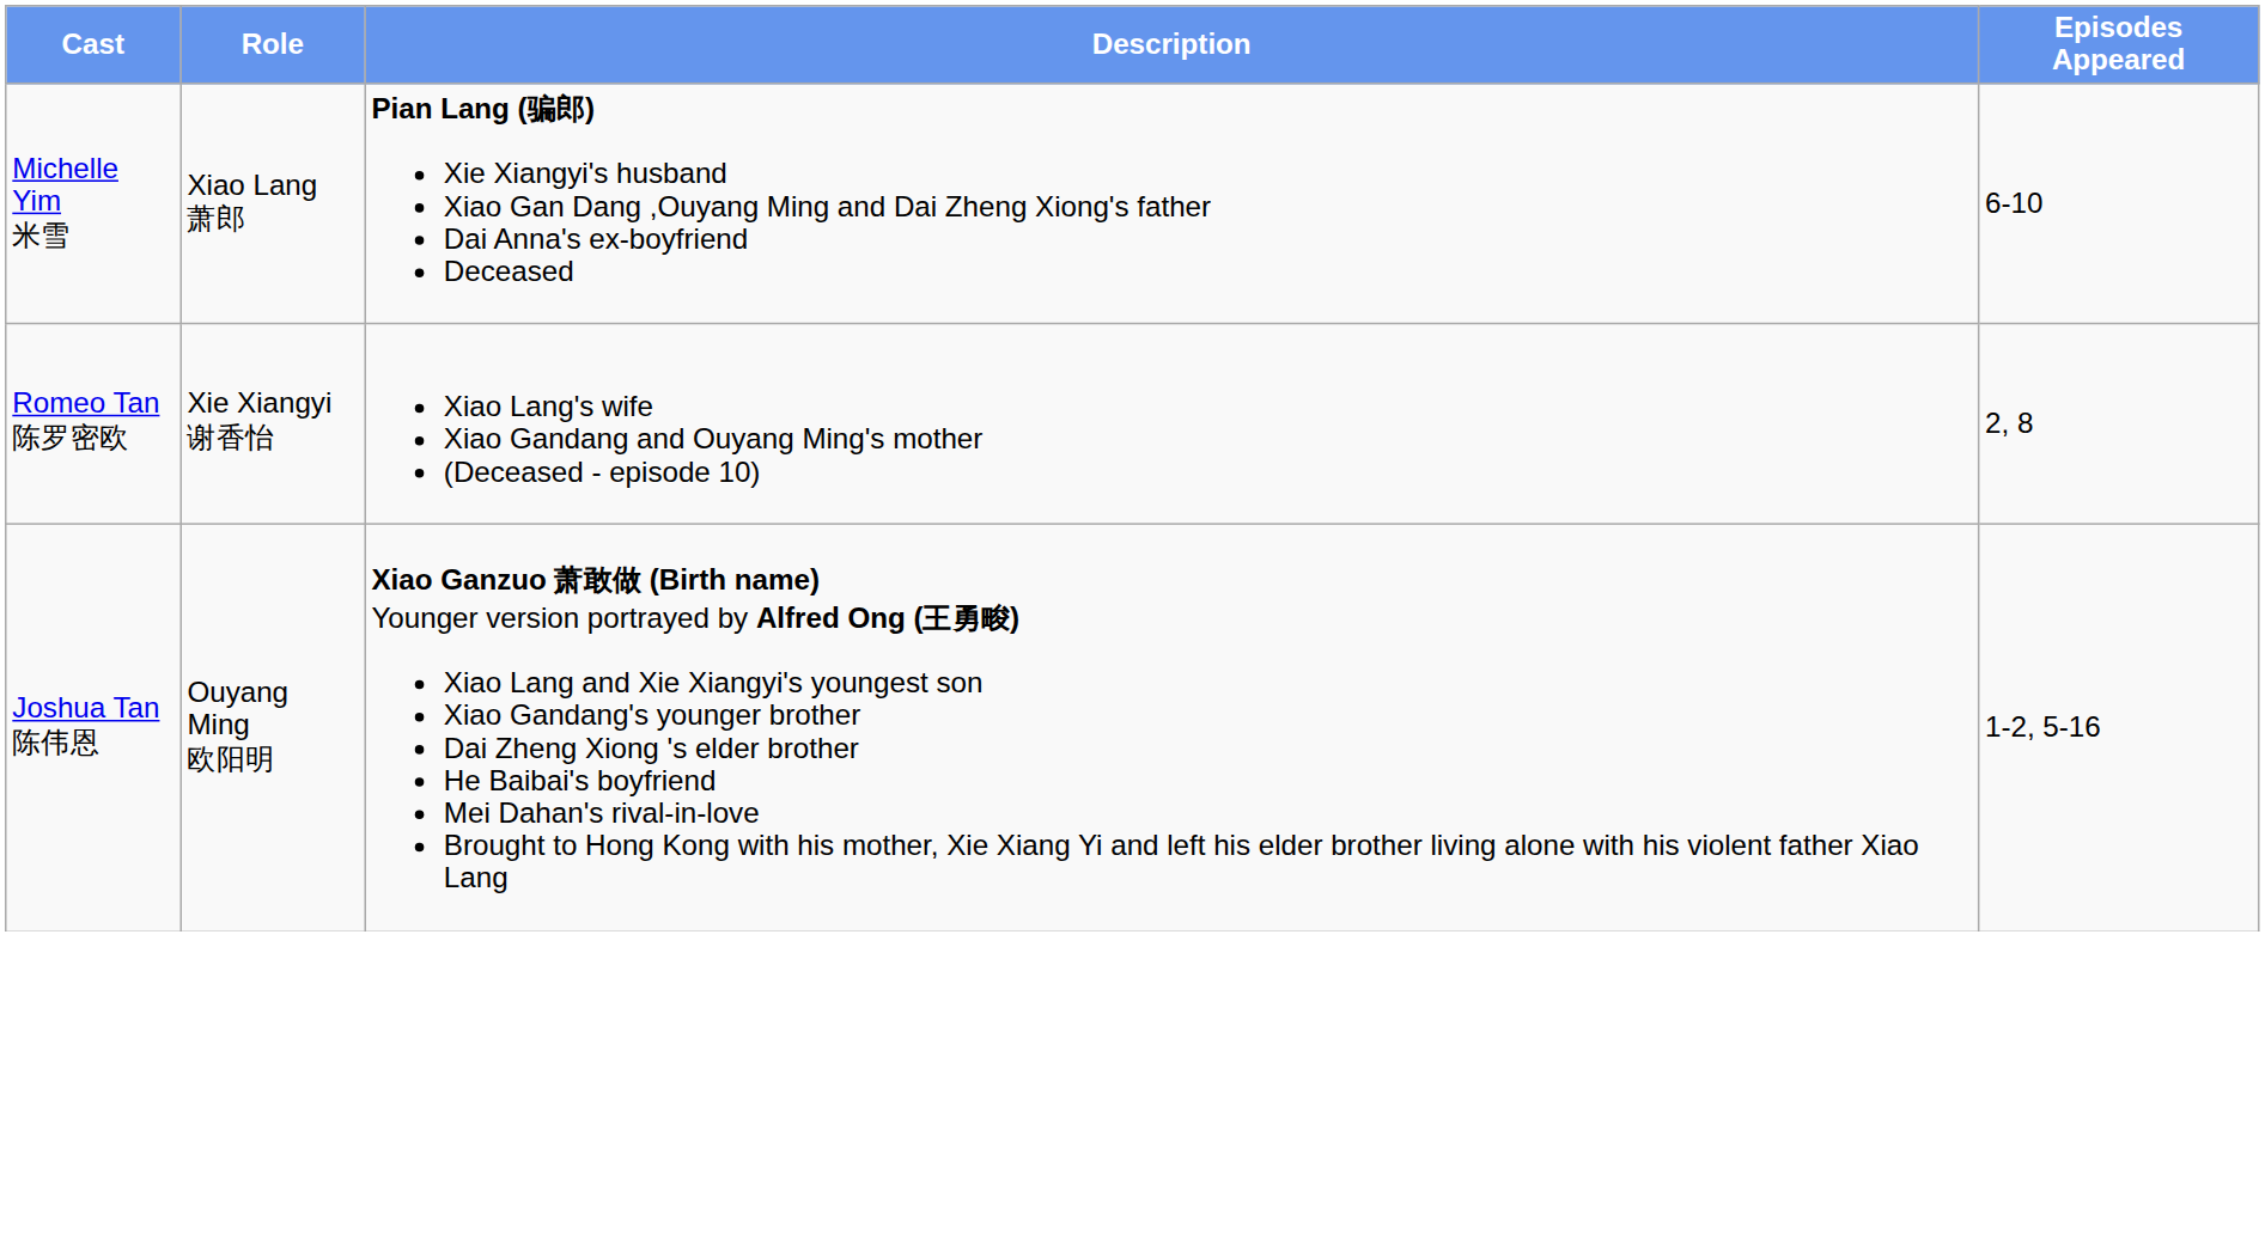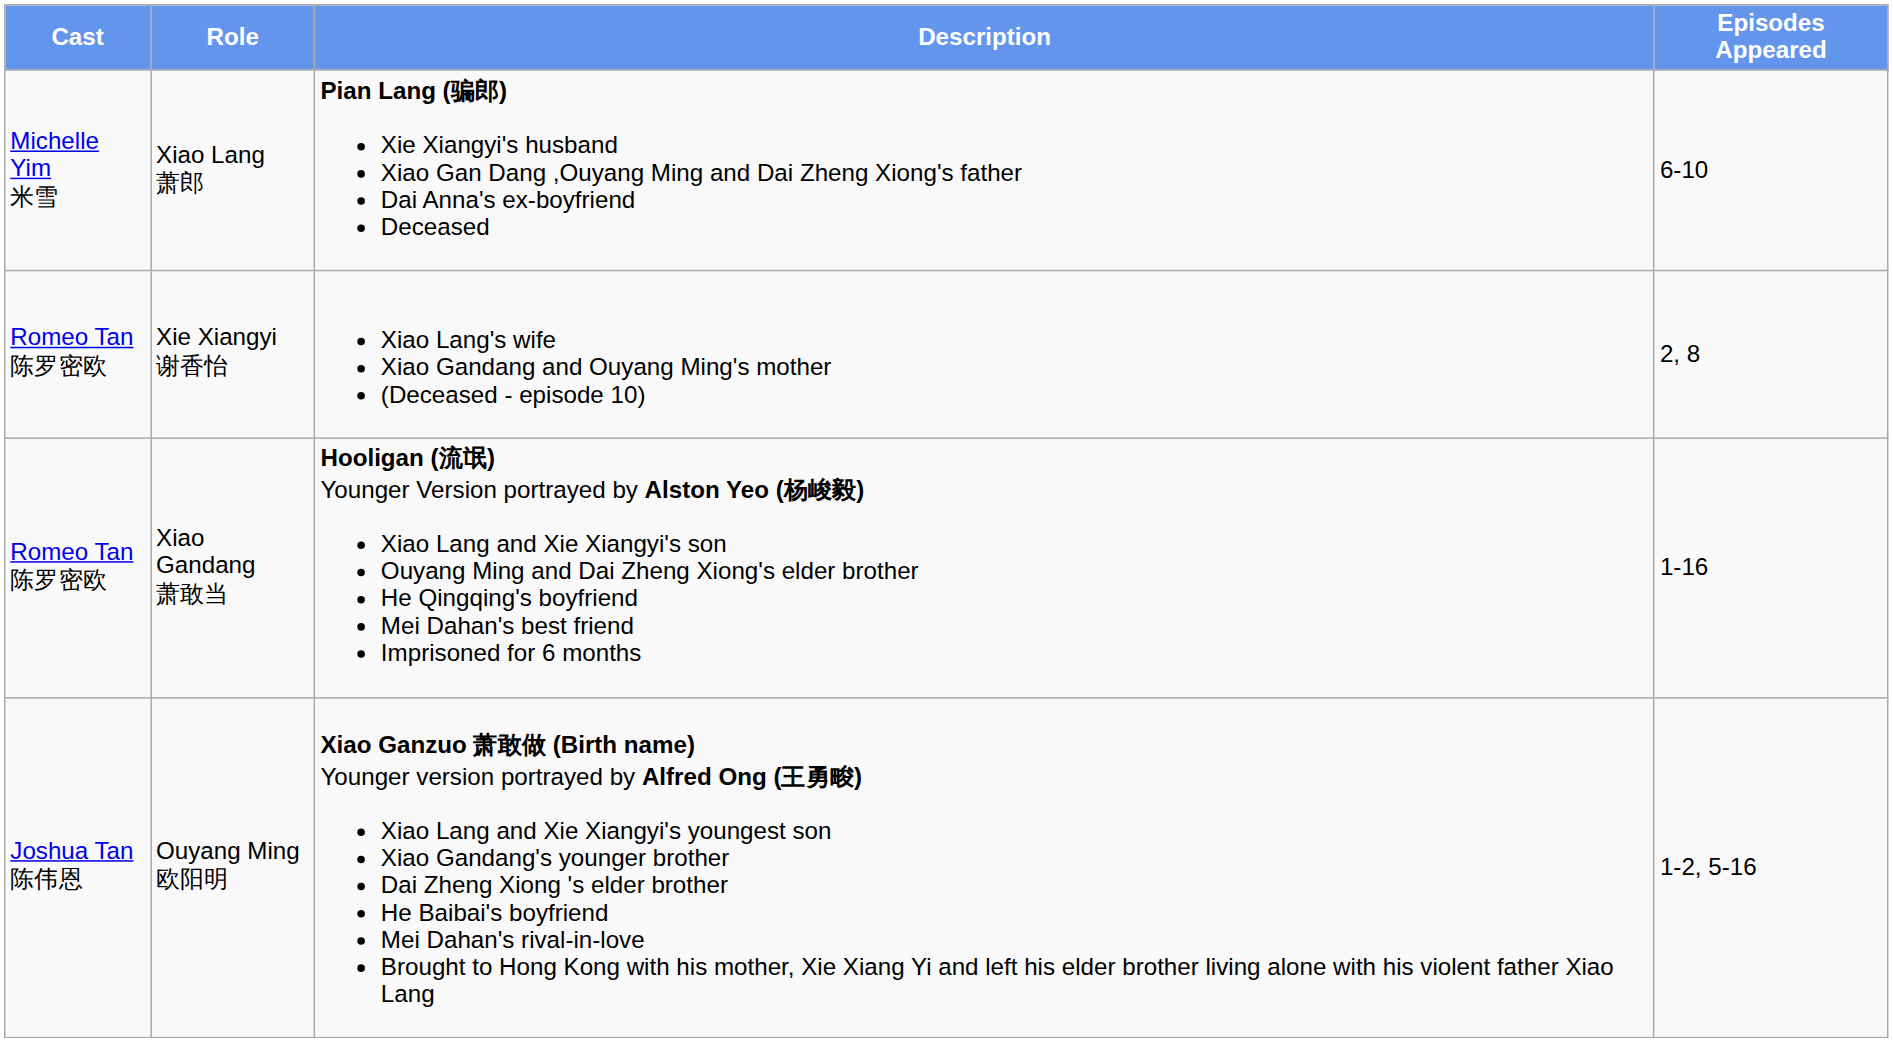+ row: Romeo Tan 陈罗密欧 | Xiao Gandang 萧敢当 | Hooligan (流氓) Younger Version portrayed by Alston Yeo (杨峻毅) Xiao Lang and Xie Xiangyi's son Ouyang Ming and Dai Zheng Xiong's elder brother He Qingqing's boyfriend Mei Dahan's best friend Imprisoned for 6 months | 1-16
